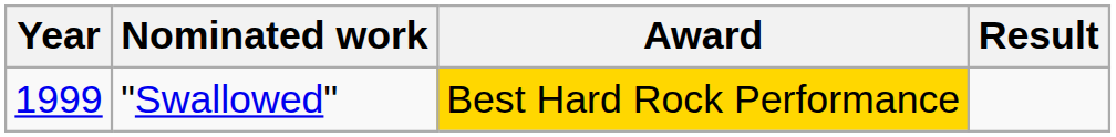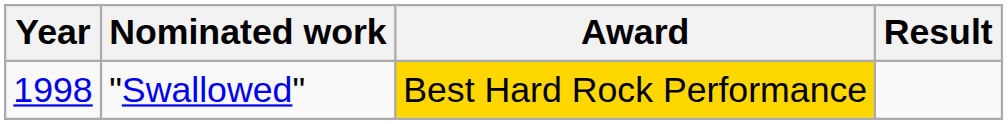"Swallowed" | Year: 1999 -> 1998
